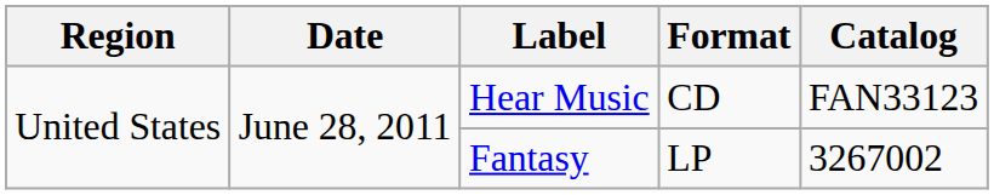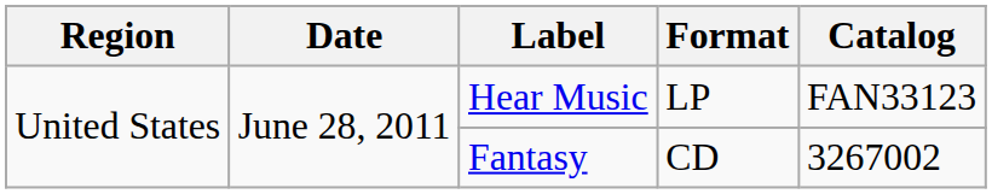Hear Music | Format: CD -> LP
Fantasy | Format: LP -> CD
